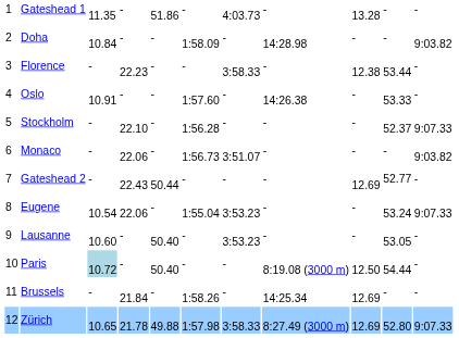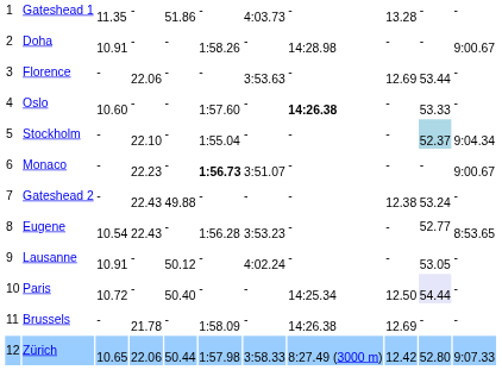Doha | column 3: 10.84 -> 10.91
Doha | column 6: 1:58.09 -> 1:58.26
Doha | column 11: 9:03.82 -> 9:00.67
Florence | column 4: 22.23 -> 22.06
Florence | column 7: 3:58.33 -> 3:53.63
Florence | column 9: 12.38 -> 12.69
Oslo | column 3: 10.91 -> 10.60
Oslo | column 8: normal -> bold
Stockholm | column 6: 1:56.28 -> 1:55.04
Stockholm | column 10: no background -> lightblue background
Stockholm | column 11: 9:07.33 -> 9:04.34
Monaco | column 4: 22.06 -> 22.23
Monaco | column 6: normal -> bold
Monaco | column 11: 9:03.82 -> 9:00.67
Gateshead 2 | column 5: 50.44 -> 49.88
Gateshead 2 | column 9: 12.69 -> 12.38
Gateshead 2 | column 10: 52.77 -> 53.24
Eugene | column 4: 22.06 -> 22.43
Eugene | column 6: 1:55.04 -> 1:56.28
Eugene | column 10: 53.24 -> 52.77
Eugene | column 11: 9:07.33 -> 8:53.65
Lausanne | column 3: 10.60 -> 10.91
Lausanne | column 5: 50.40 -> 50.12
Lausanne | column 7: 3:53.23 -> 4:02.24
Paris | column 3: lightblue background -> no background
Paris | column 8: 8:19.08 (3000 m) -> 14:25.34
Paris | column 10: no background -> lavender background
Brussels | column 4: 21.84 -> 21.78
Brussels | column 6: 1:58.26 -> 1:58.09
Brussels | column 8: 14:25.34 -> 14:26.38
Zürich | column 4: 21.78 -> 22.06
Zürich | column 5: 49.88 -> 50.44
Zürich | column 9: 12.69 -> 12.42
